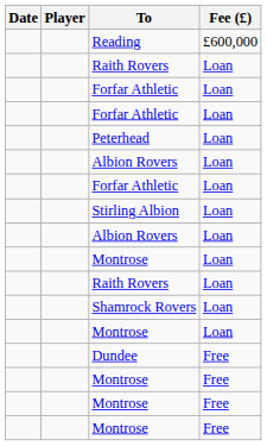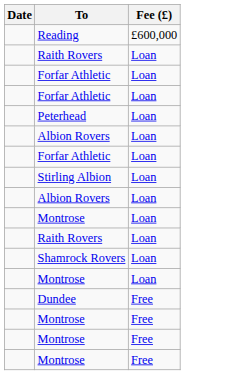- column: Player
